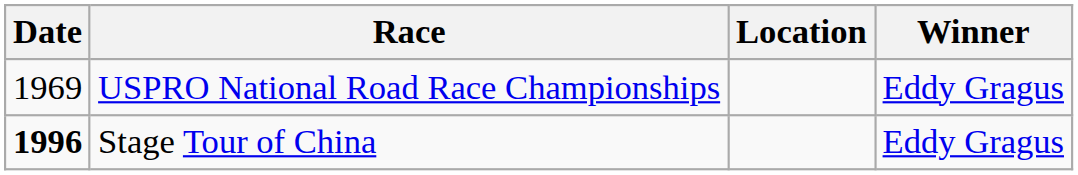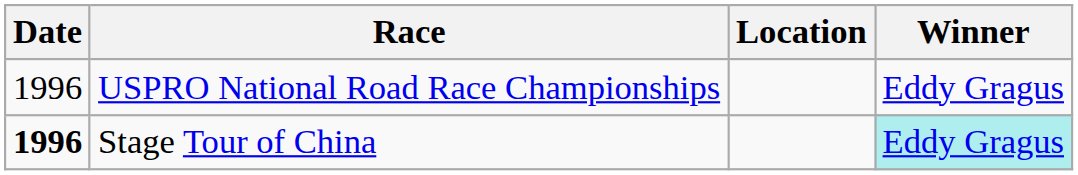USPRO National Road Race Championships | Date: 1969 -> 1996
Stage Tour of China | Winner: no background -> paleturquoise background
